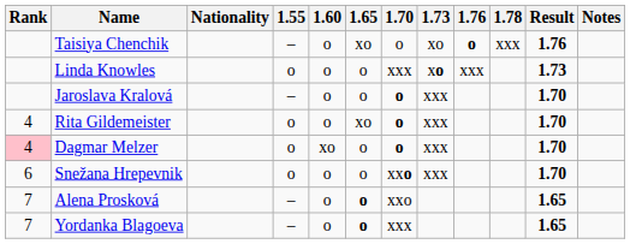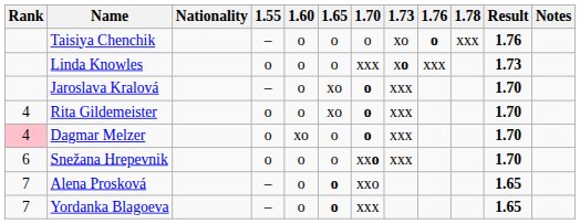Taisiya Chenchik | 1.65: xo -> o
Jaroslava Kralová | 1.65: o -> xo
